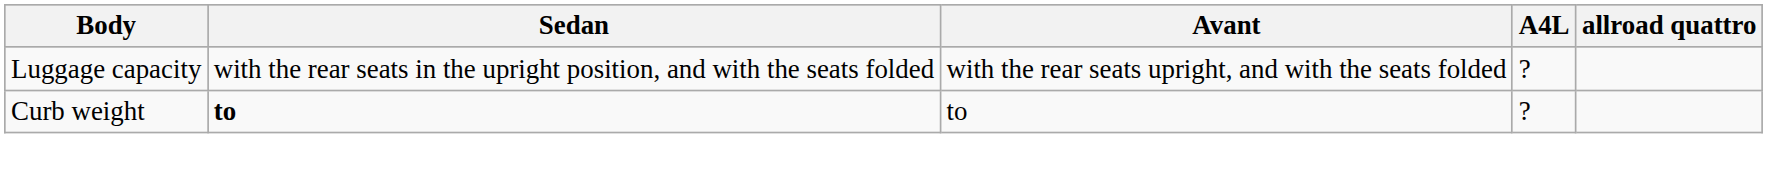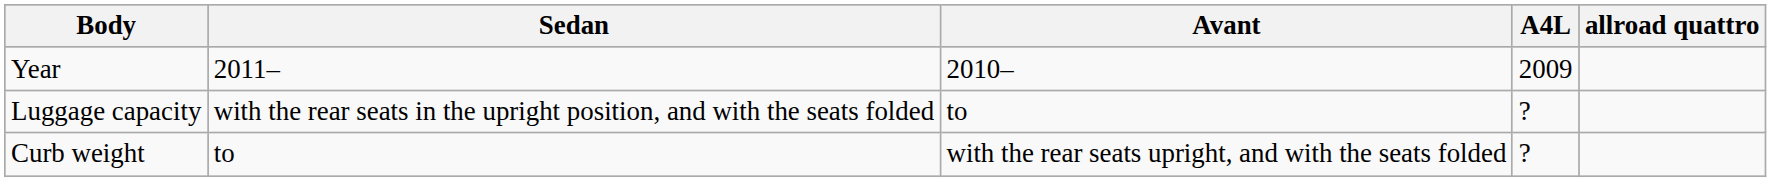+ row: Year | 2011– | 2010– | 2009
Luggage capacity | Avant: with the rear seats upright, and with the seats folded -> to
Curb weight | Sedan: bold -> normal
Curb weight | Avant: to -> with the rear seats upright, and with the seats folded
